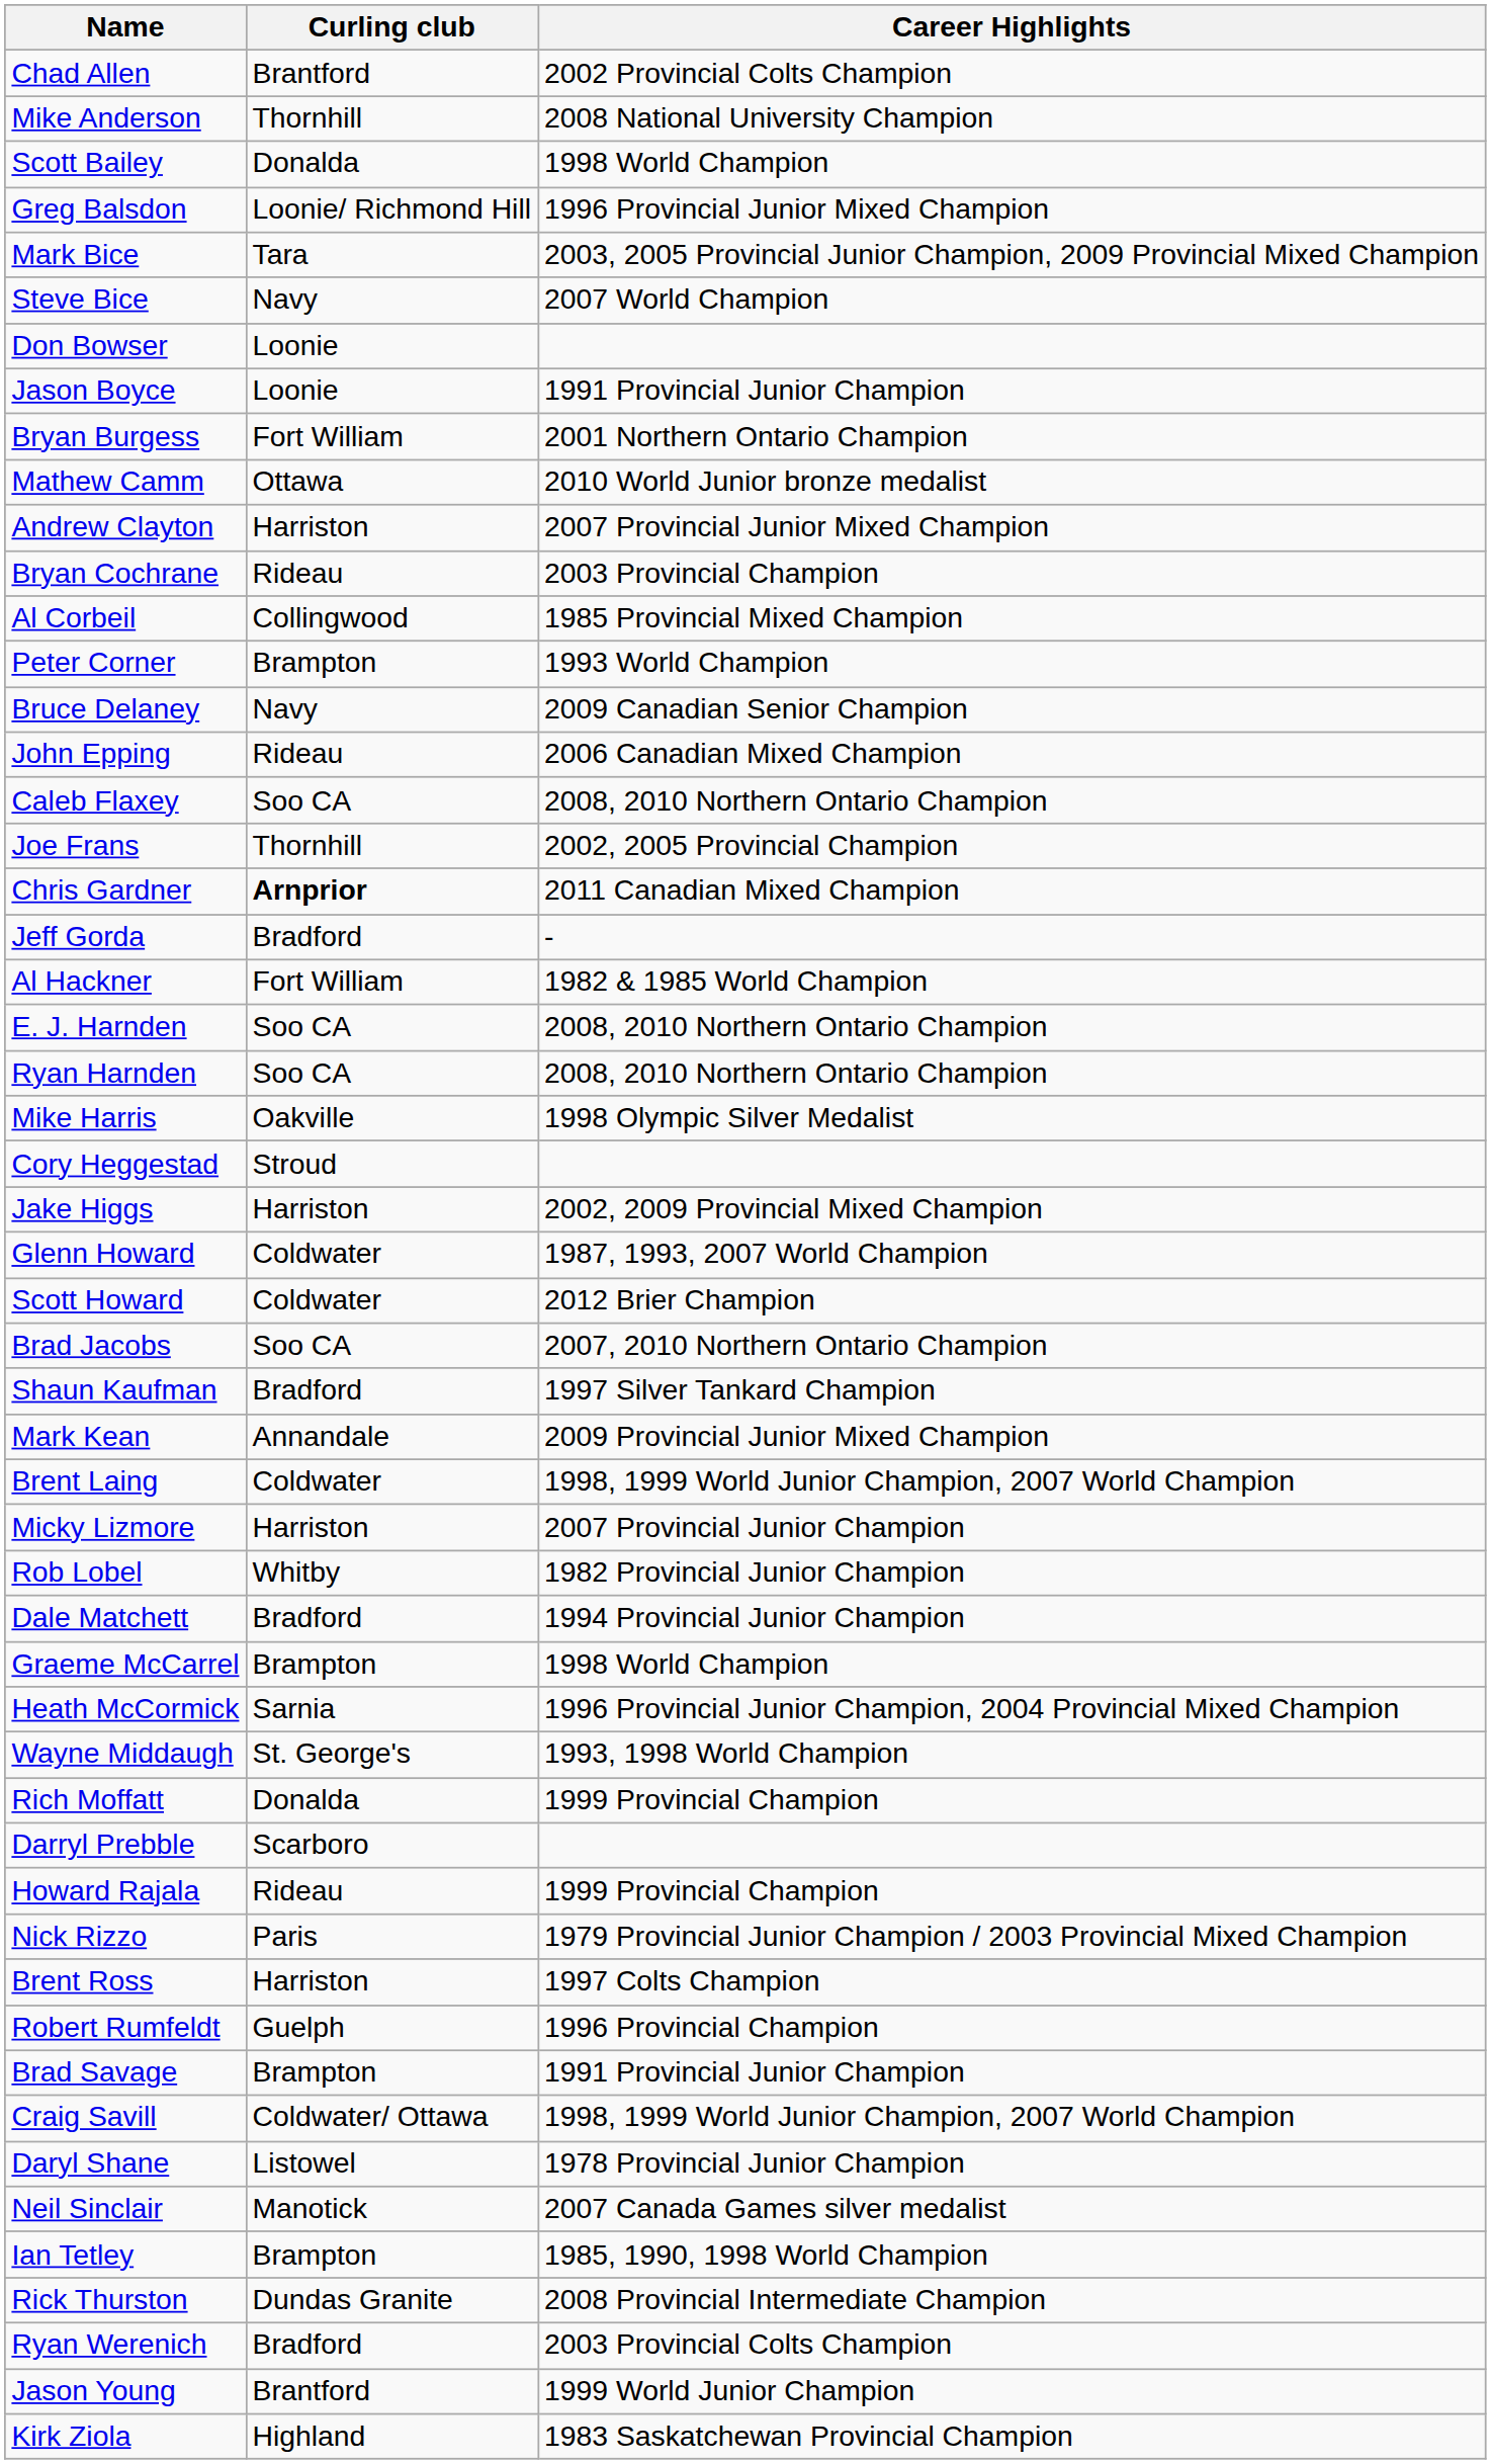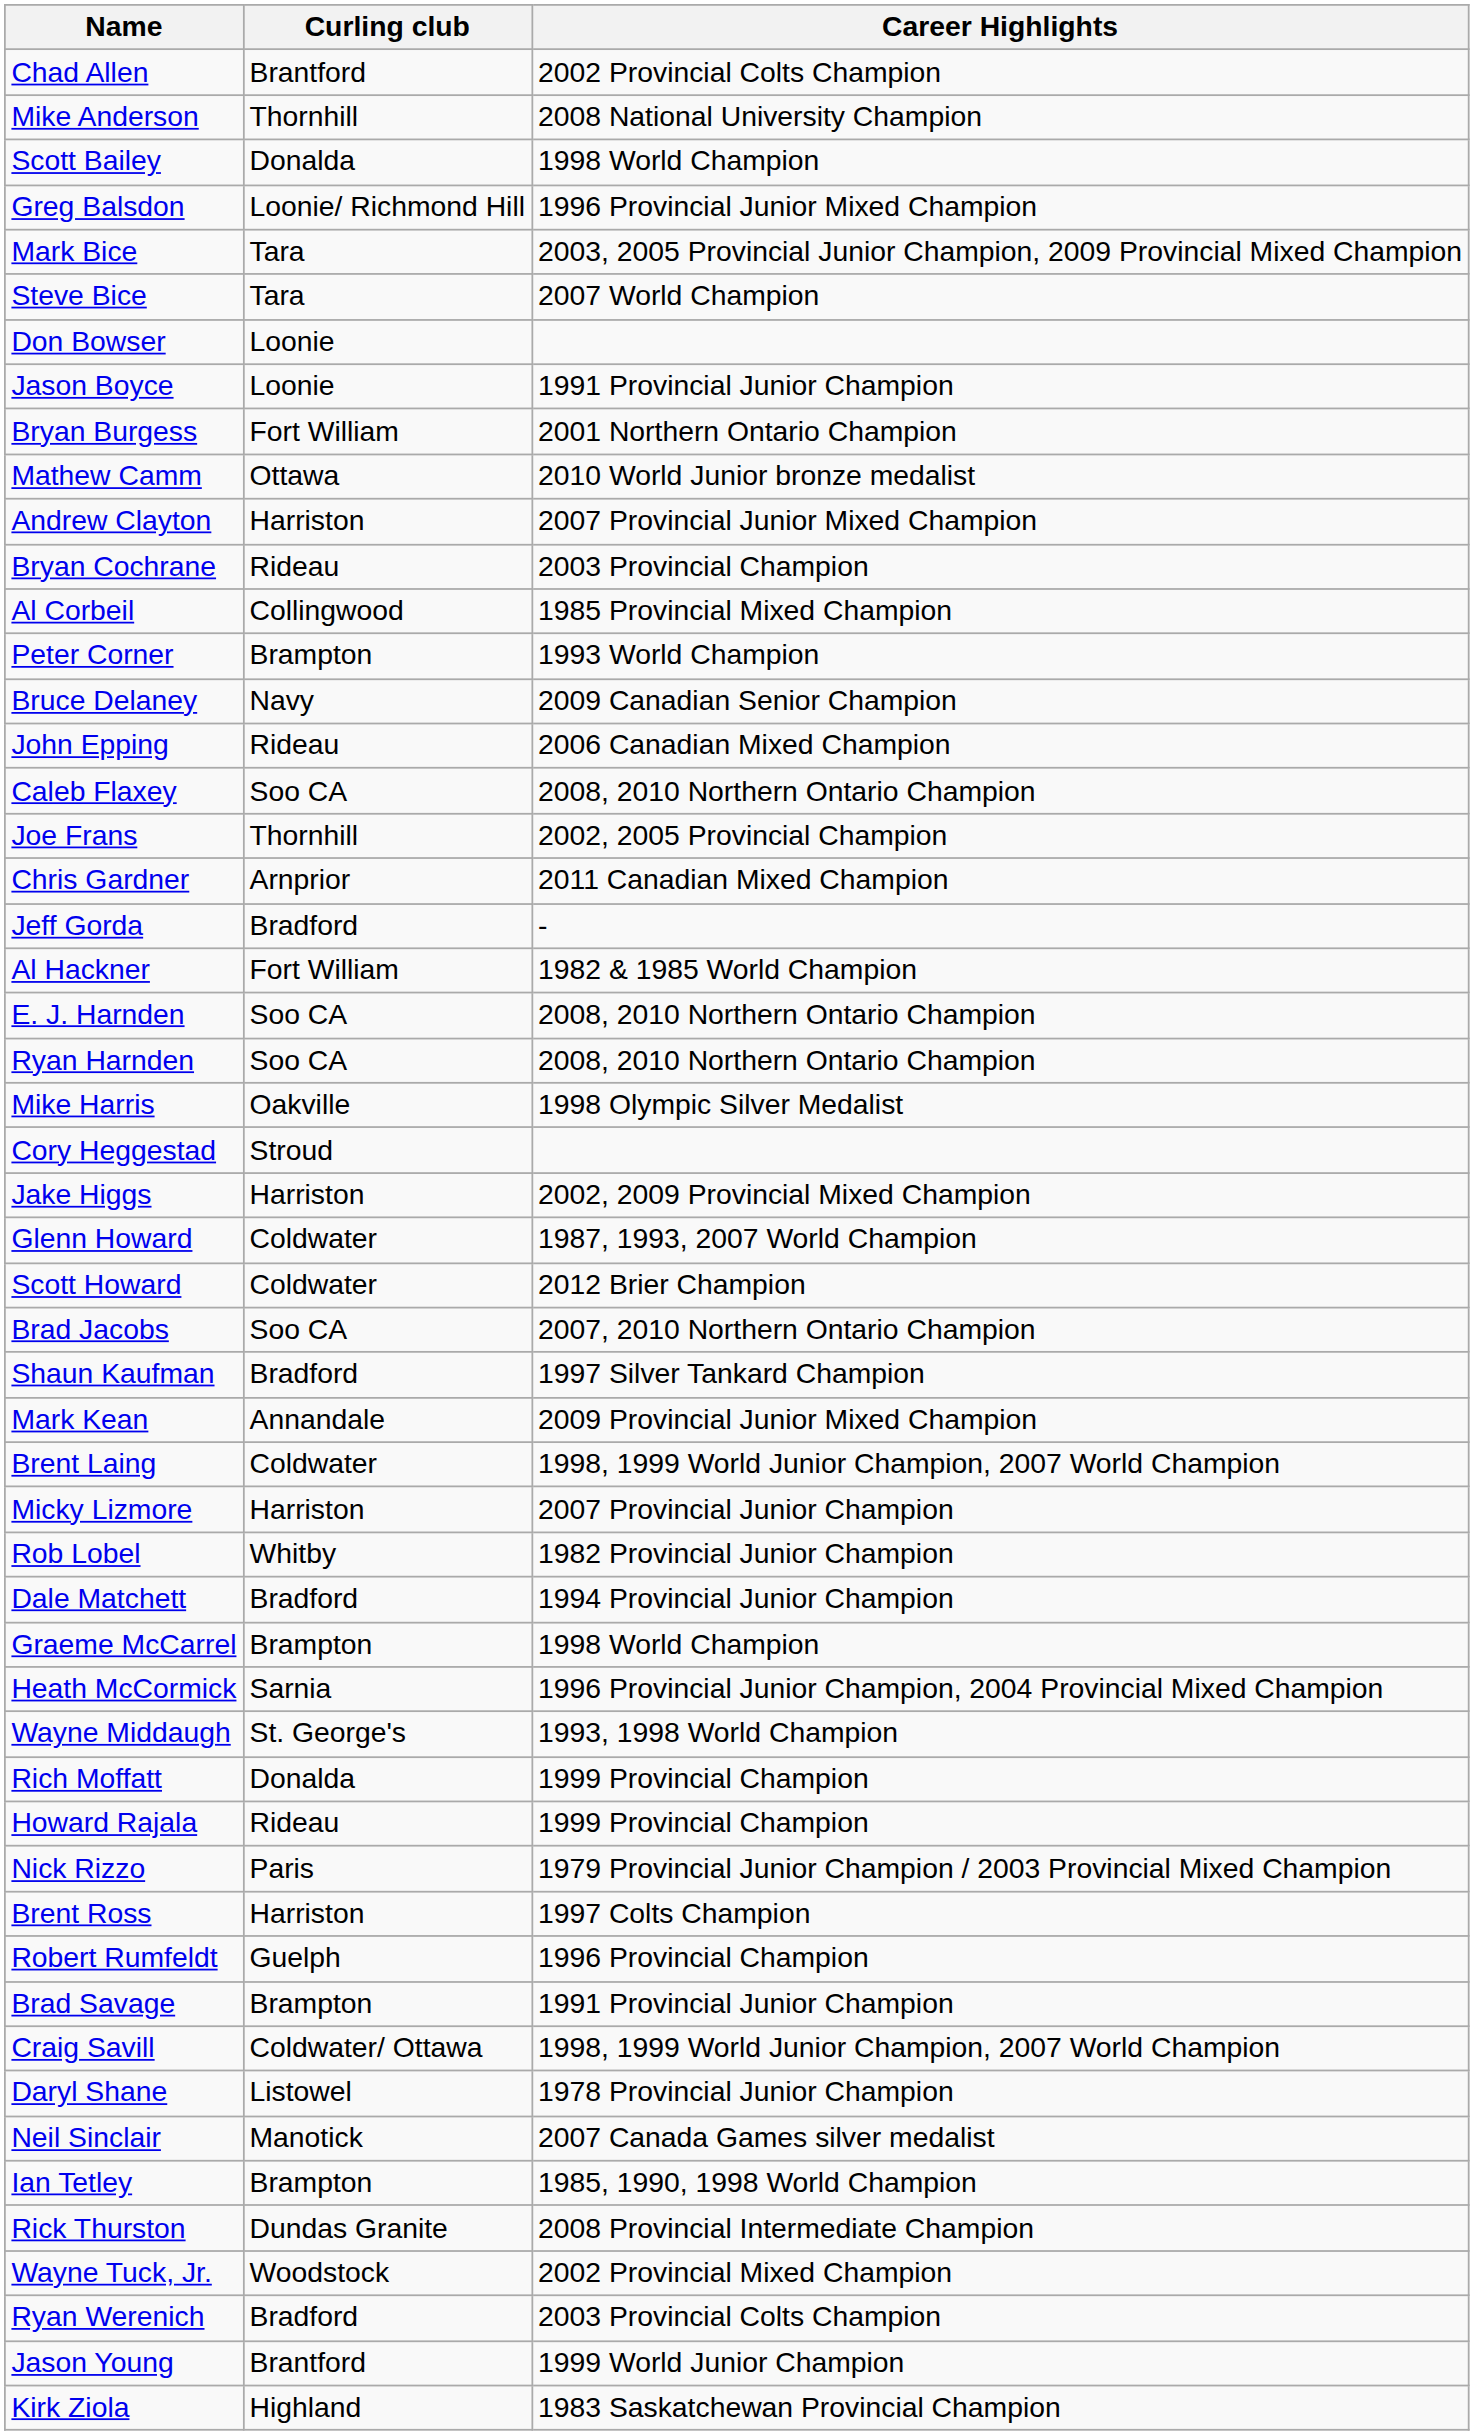Steve Bice | Curling club: Navy -> Tara
Chris Gardner | Curling club: bold -> normal
- row: Darryl Prebble | Scarboro
+ row: Wayne Tuck, Jr. | Woodstock | 2002 Provincial Mixed Champion
